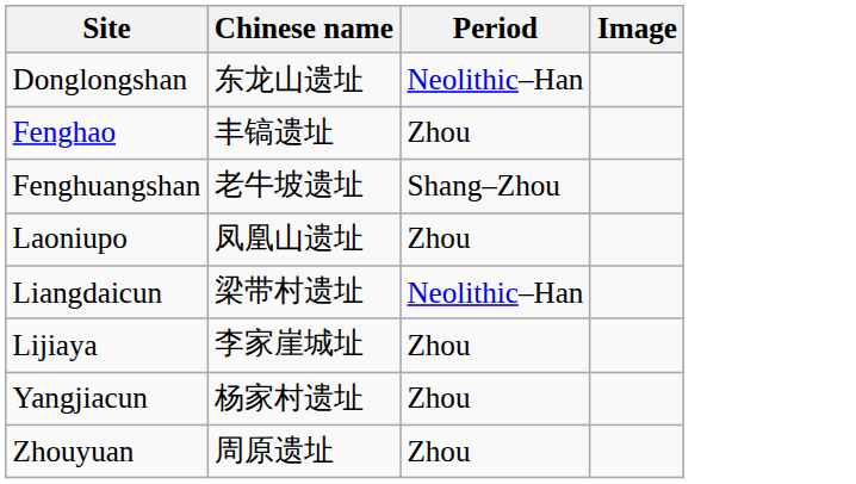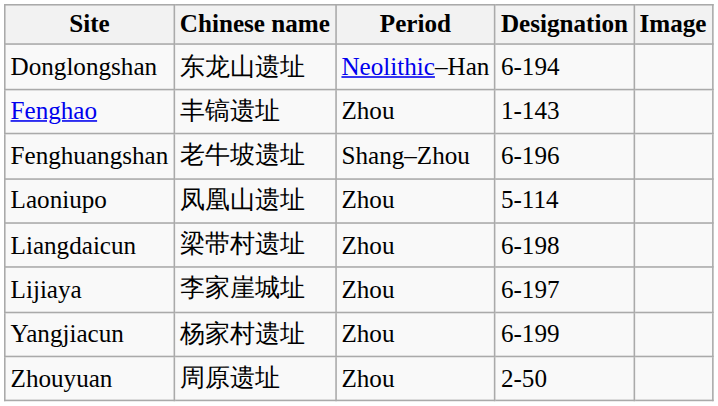+ column: Designation | 6-194 | 1-143 | 6-196 | 5-114 | 6-198 | 6-197 | 6-199 | 2-50
Liangdaicun | Period: Neolithic–Han -> Zhou
